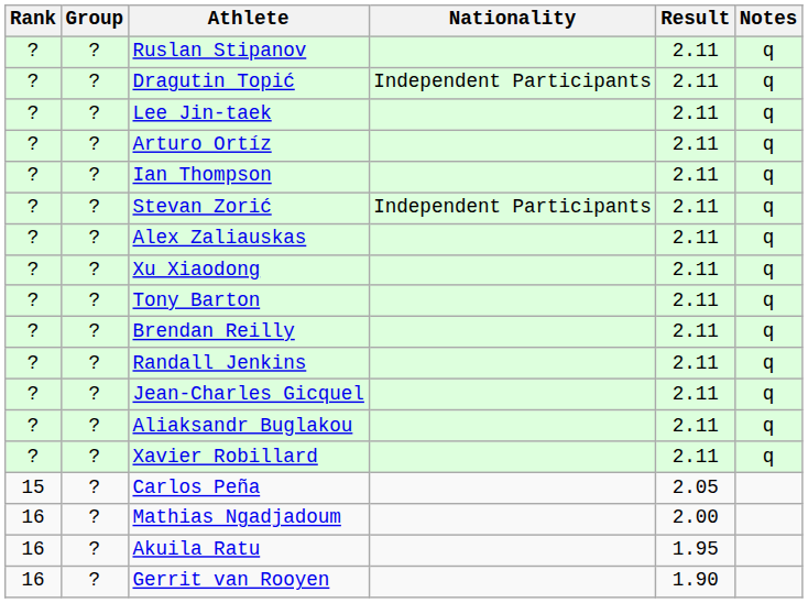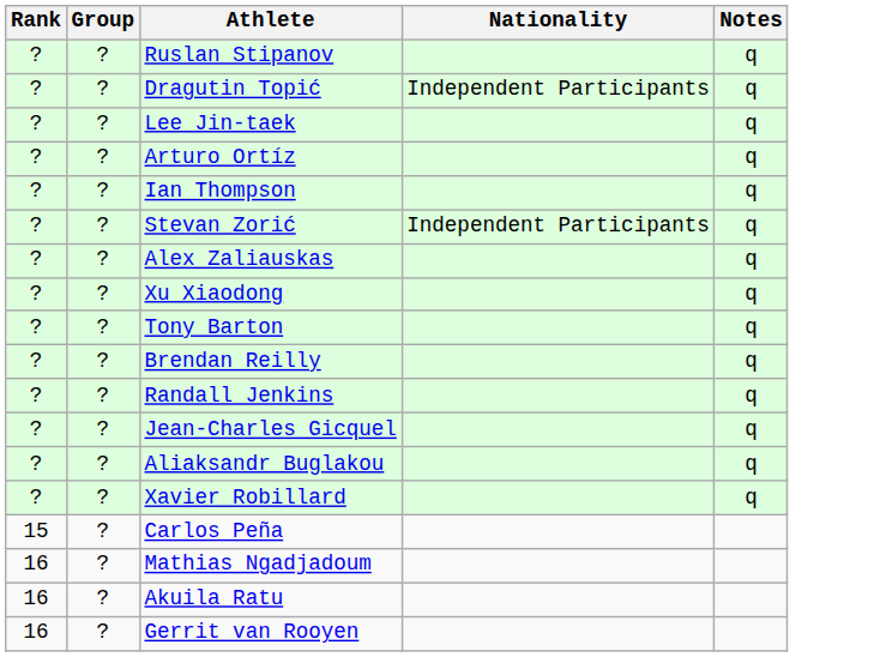- column: Result | 2.11 | 2.11 | 2.11 | 2.11 | 2.11 | 2.11 | 2.11 | 2.11 | 2.11 | 2.11 | 2.11 | 2.11 | 2.11 | 2.11 | 2.05 | 2.00 | 1.95 | 1.90
